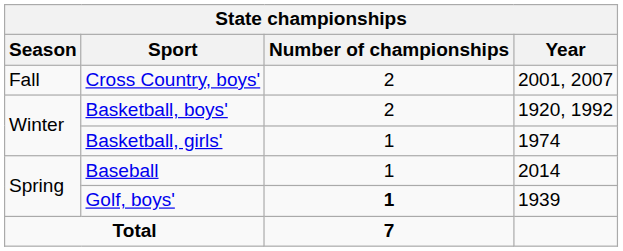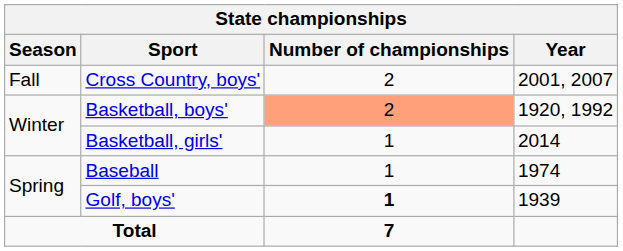Basketball, boys' | Number of championships: no background -> lightsalmon background
Basketball, girls' | Year: 1974 -> 2014
Baseball | Year: 2014 -> 1974
